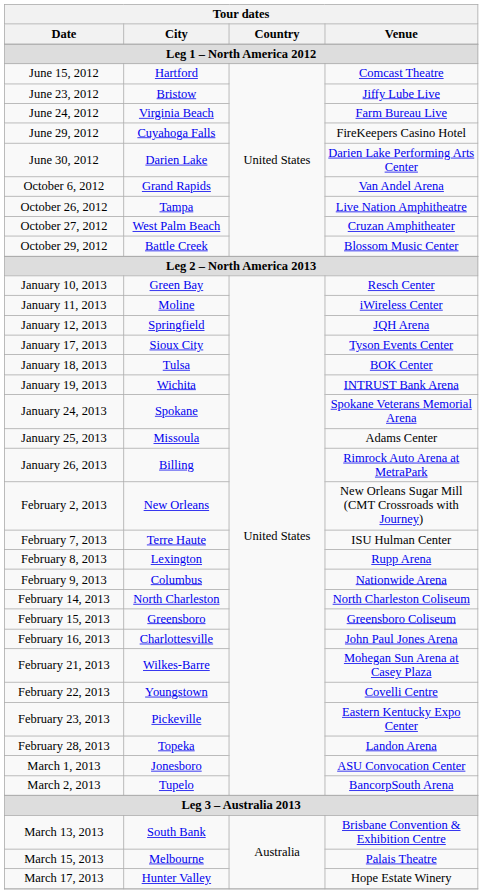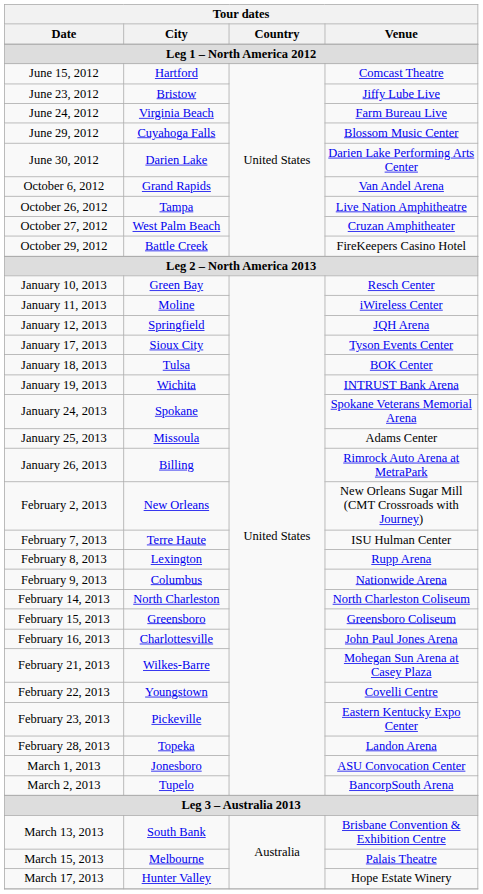June 29, 2012 | Venue: FireKeepers Casino Hotel -> Blossom Music Center
October 29, 2012 | Venue: Blossom Music Center -> FireKeepers Casino Hotel
